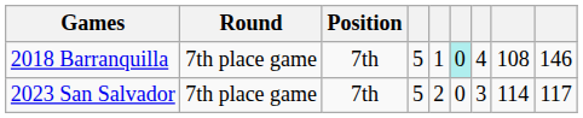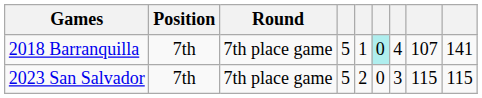columns swapped: Round <-> Position
2018 Barranquilla | column 8: 108 -> 107
2018 Barranquilla | column 9: 146 -> 141
2023 San Salvador | column 8: 114 -> 115
2023 San Salvador | column 9: 117 -> 115
